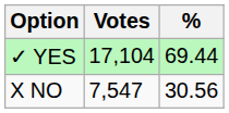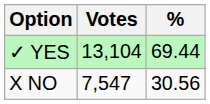✓ YES | Votes: 17,104 -> 13,104
